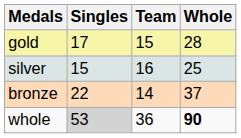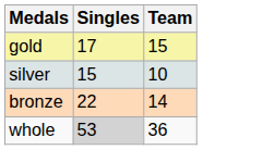- column: Whole | 28 | 25 | 37 | 90
silver | Team: 16 -> 10
